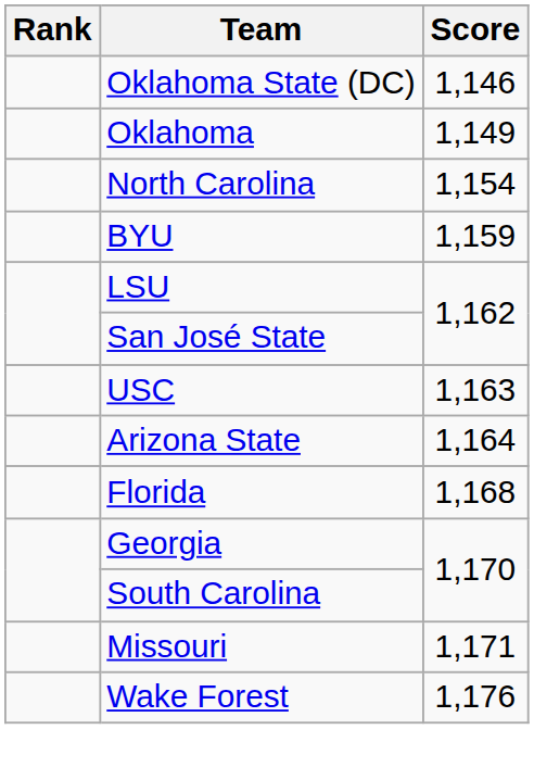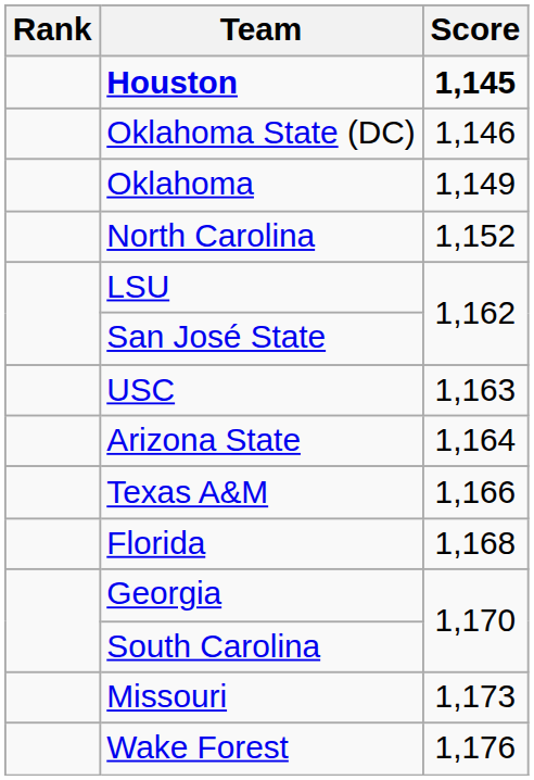+ row: Houston | 1,145
North Carolina | Score: 1,154 -> 1,152
- row: BYU | 1,159
+ row: Texas A&M | 1,166
Missouri | Score: 1,171 -> 1,173
